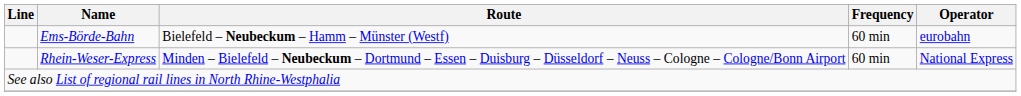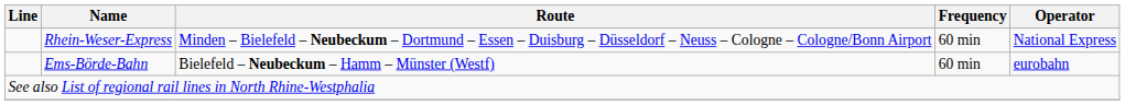rows swapped: Rhein-Weser-Express <-> Ems-Börde-Bahn
